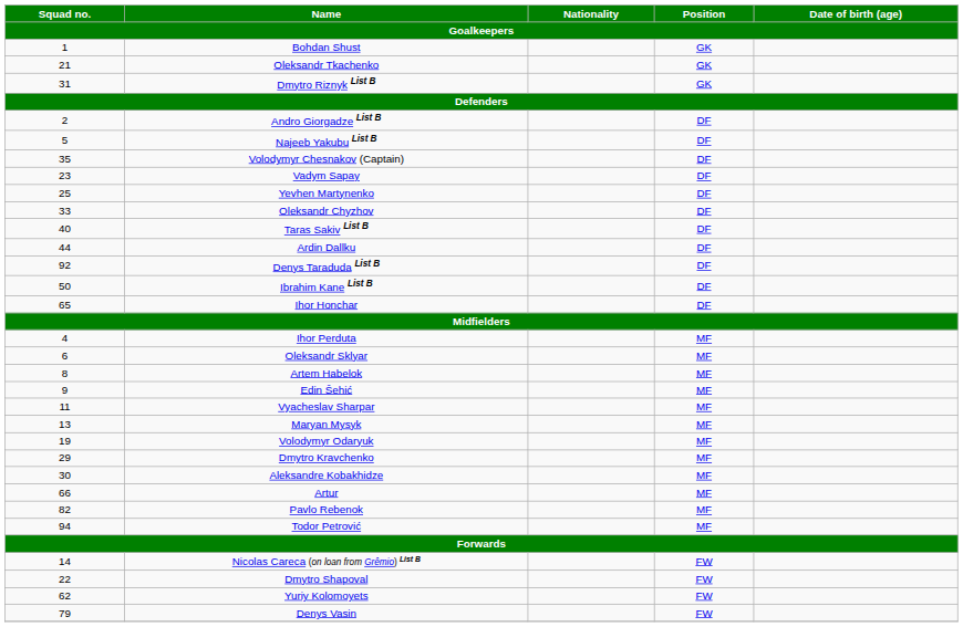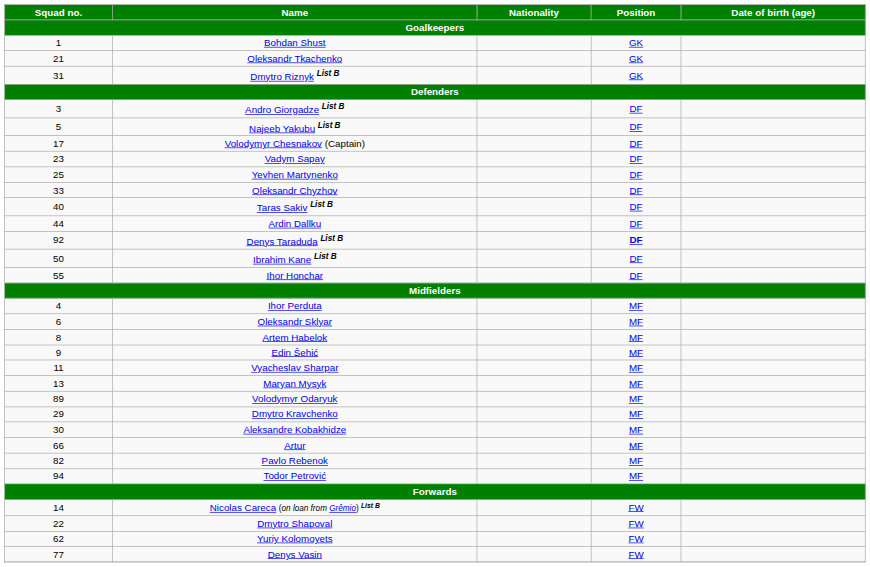Andro Giorgadze List B | Squad no. / Goalkeepers: 2 -> 3
Volodymyr Chesnakov (Captain) | Squad no. / Goalkeepers: 35 -> 17
Denys Taraduda List B | Position / Goalkeepers: normal -> bold
Ihor Honchar | Squad no. / Goalkeepers: 65 -> 55
Volodymyr Odaryuk | Squad no. / Goalkeepers: 19 -> 89
Denys Vasin | Squad no. / Goalkeepers: 79 -> 77
